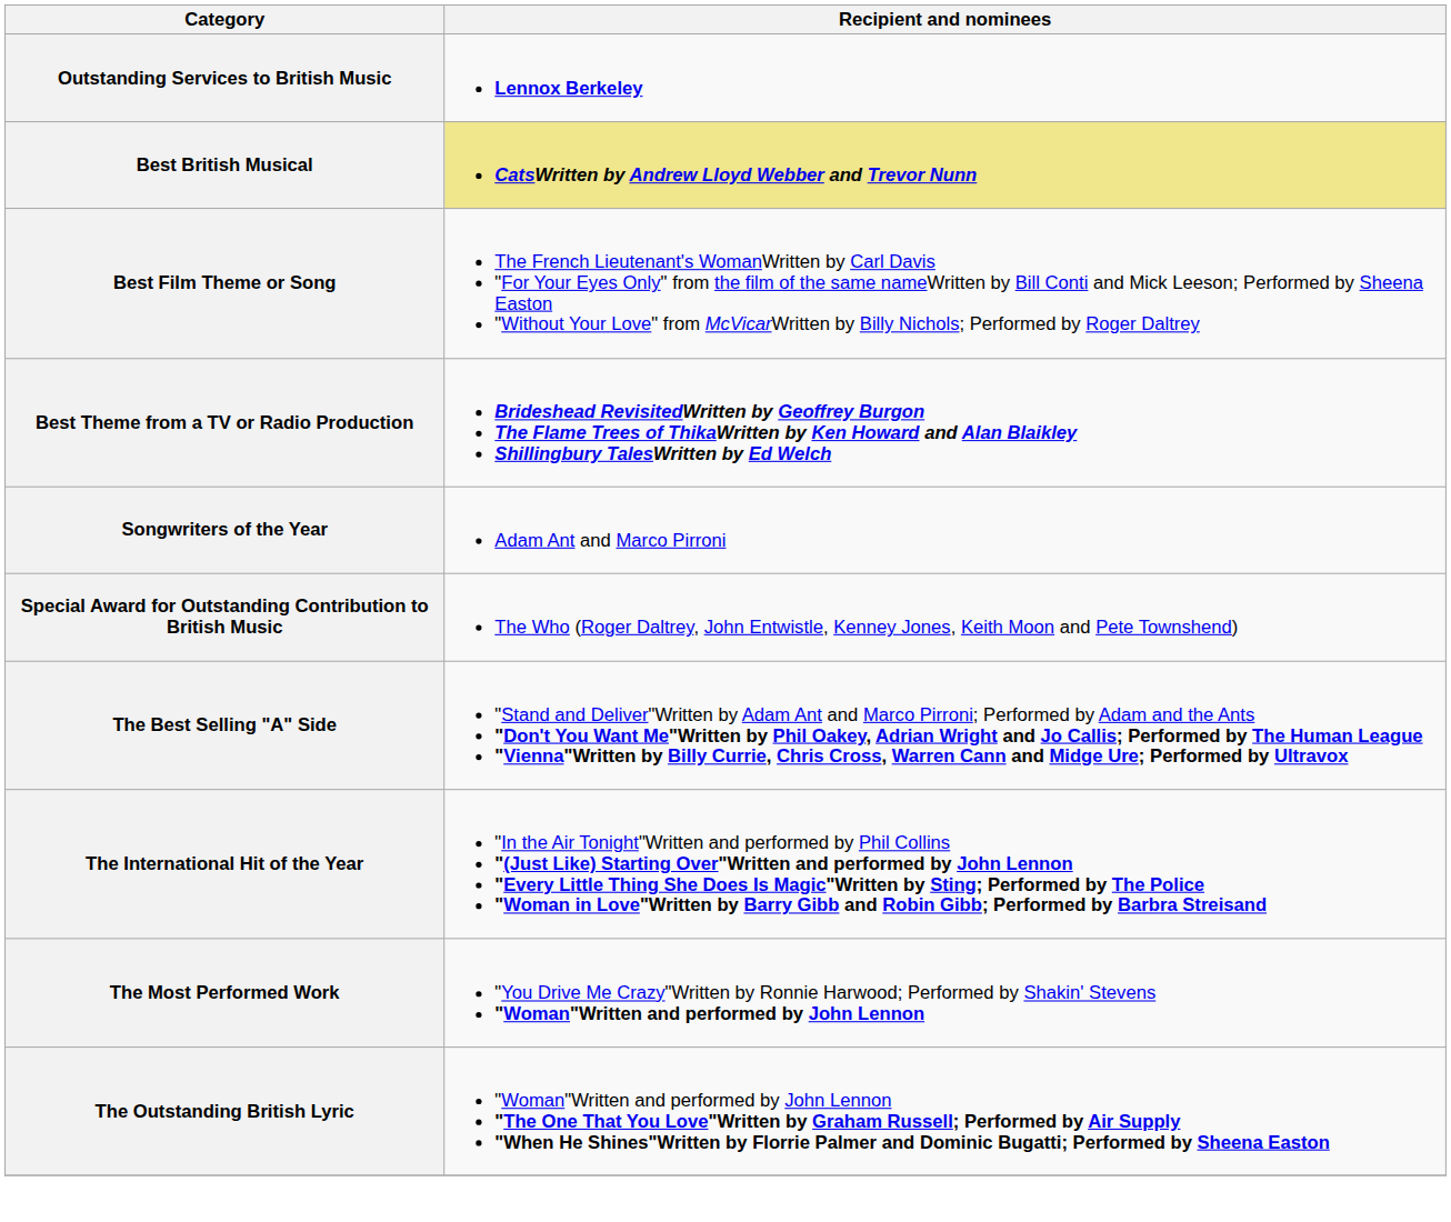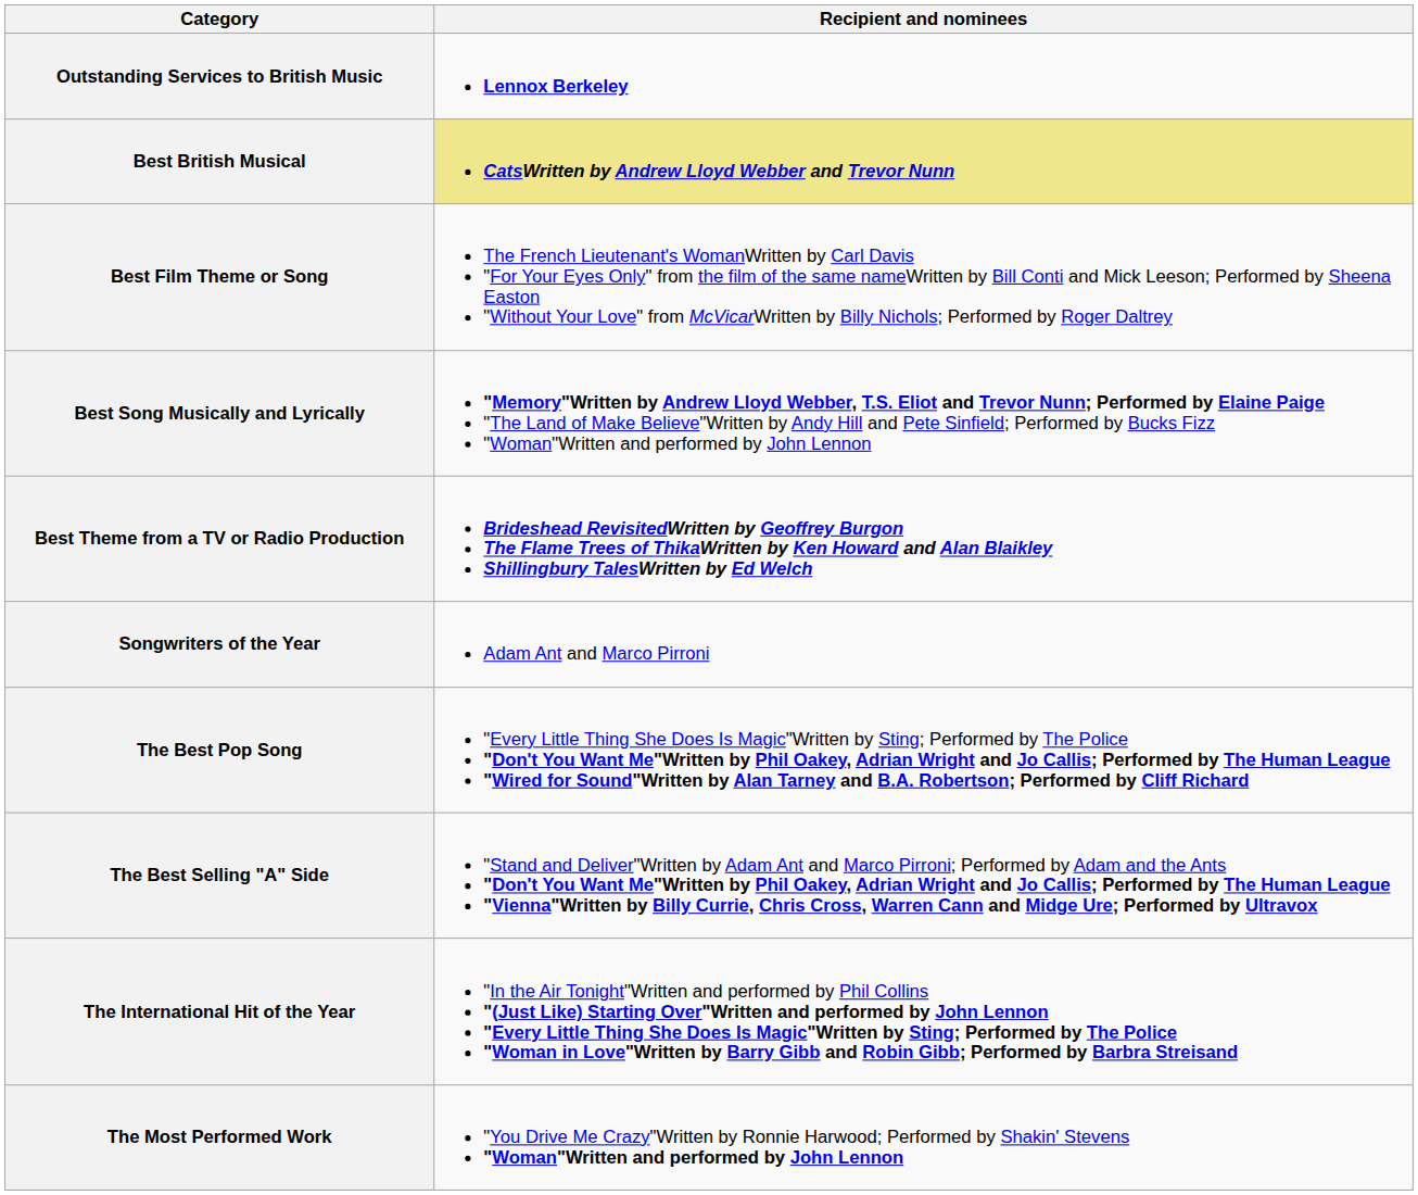+ row: Best Song Musically and Lyrically | "Memory"Written by Andrew Lloyd Webber, T.S. Eliot and Trevor Nunn; Performed by Elaine Paige "The Land of Make Believe"Written by Andy Hill and Pete Sinfield; Performed by Bucks Fizz "Woman"Written and performed by John Lennon
- row: Special Award for Outstanding Contribution to British Music | The Who (Roger Daltrey, John Entwistle, Kenney Jones, Keith Moon and Pete Townshend)
+ row: The Best Pop Song | "Every Little Thing She Does Is Magic"Written by Sting; Performed by The Police "Don't You Want Me"Written by Phil Oakey, Adrian Wright and Jo Callis; Performed by The Human League "Wired for Sound"Written by Alan Tarney and B.A. Robertson; Performed by Cliff Richard
- row: The Outstanding British Lyric | "Woman"Written and performed by John Lennon "The One That You Love"Written by Graham Russell; Performed by Air Supply "When He Shines"Written by Florrie Palmer and Dominic Bugatti; Performed by Sheena Easton
